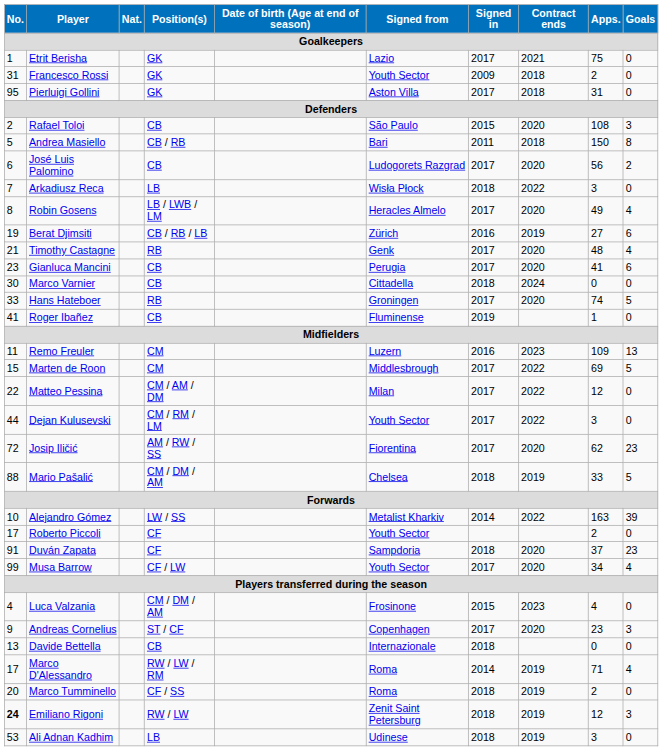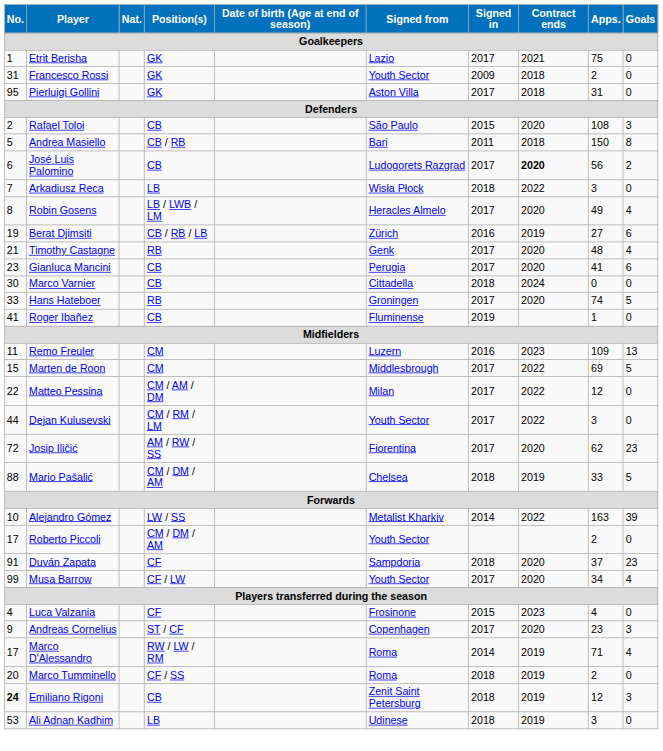José Luis Palomino | Contract ends: normal -> bold
Roberto Piccoli | Position(s): CF -> CM / DM / AM
Luca Valzania | Position(s): CM / DM / AM -> CF
- row: 13 | Davide Bettella | CB | Internazionale | 2018 | 0 | 0
Emiliano Rigoni | Position(s): RW / LW -> CB
